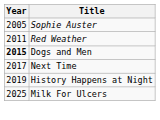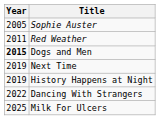Next Time | Year: 2017 -> 2019
+ row: 2022 | Dancing With Strangers
